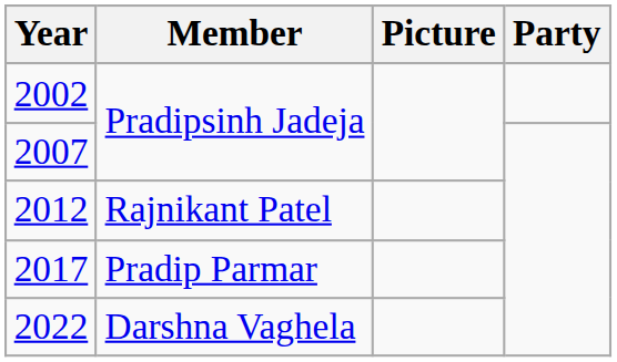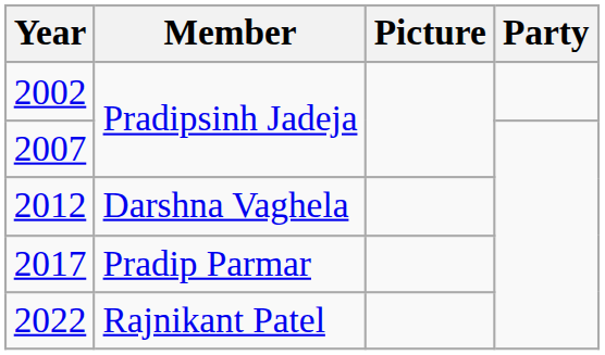2012 | Member: Rajnikant Patel -> Darshna Vaghela
2022 | Member: Darshna Vaghela -> Rajnikant Patel
